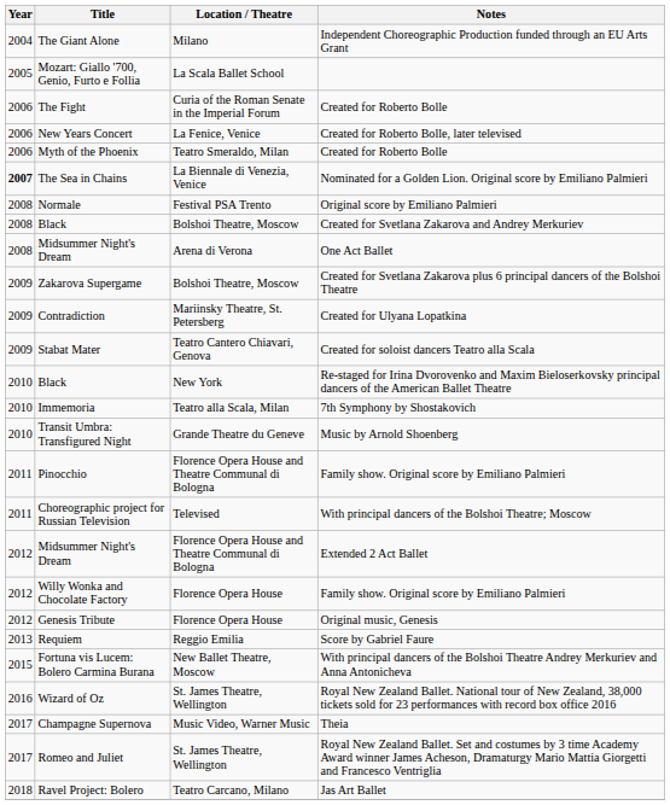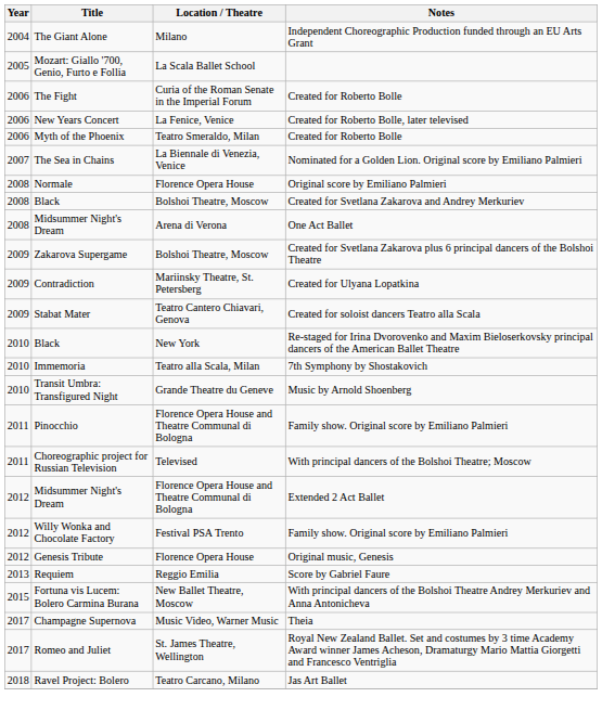The Sea in Chains | Year: bold -> normal
Normale | Location / Theatre: Festival PSA Trento -> Florence Opera House
Willy Wonka and Chocolate Factory | Location / Theatre: Florence Opera House -> Festival PSA Trento
- row: 2016 | Wizard of Oz | St. James Theatre, Wellington | Royal New Zealand Ballet. National tour of New Zealand, 38,000 tickets sold for 23 performances with record box office 2016
